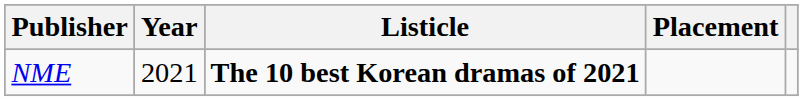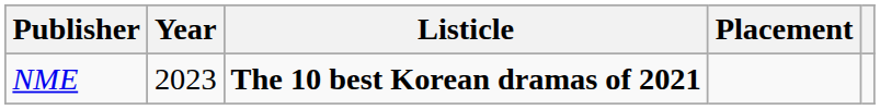NME | Year: 2021 -> 2023
